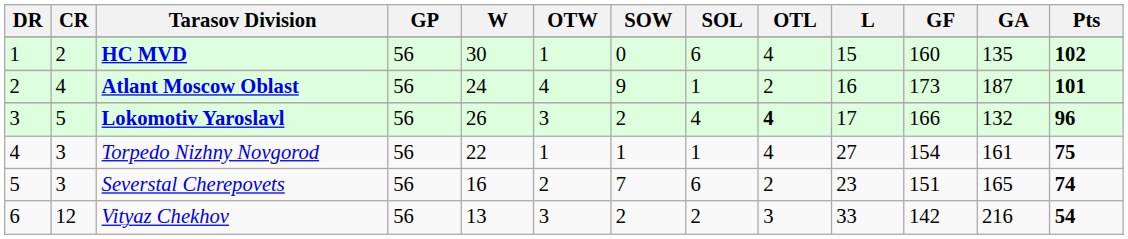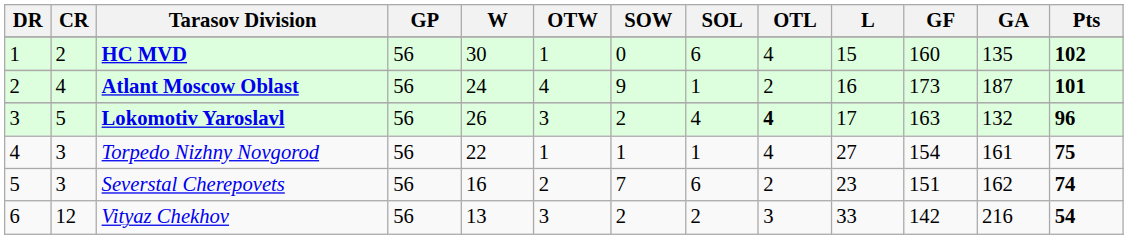Lokomotiv Yaroslavl | GF: 166 -> 163
Severstal Cherepovets | GA: 165 -> 162
